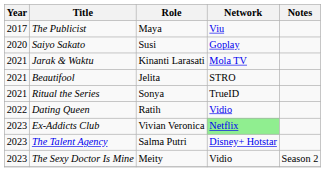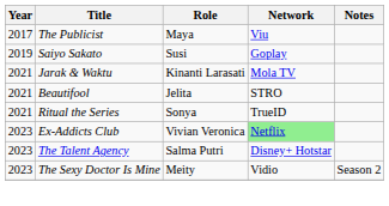Saiyo Sakato | Year: 2020 -> 2019
- row: 2022 | Dating Queen | Ratih | Vidio
